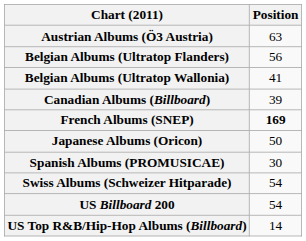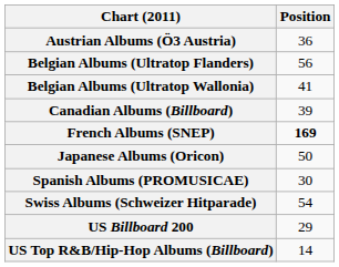Austrian Albums (Ö3 Austria) | Position: 63 -> 36
US Billboard 200 | Position: 54 -> 29
